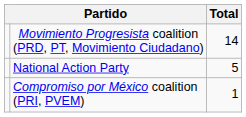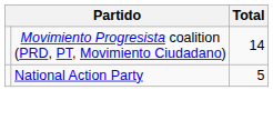- row: Compromiso por México coalition (PRI, PVEM) | 1
